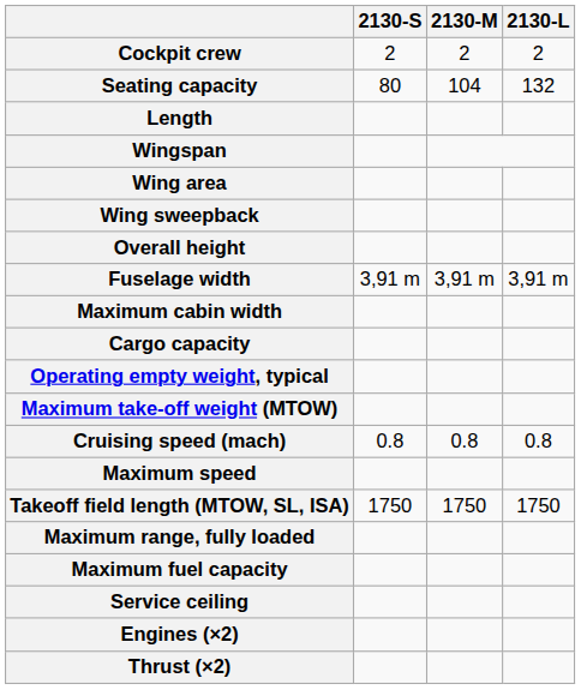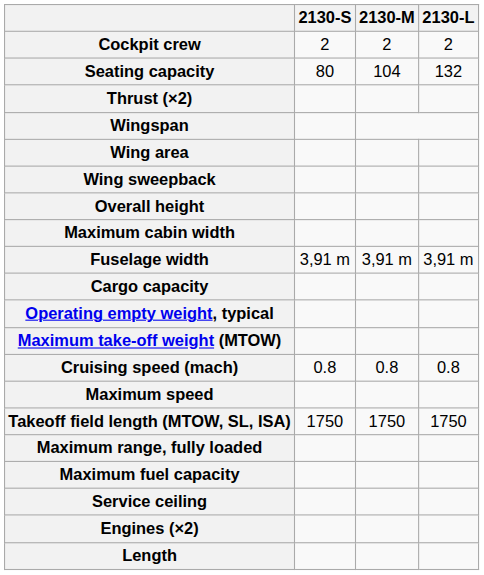rows swapped: Length <-> Thrust (×2)
rows swapped: Maximum cabin width <-> Fuselage width
